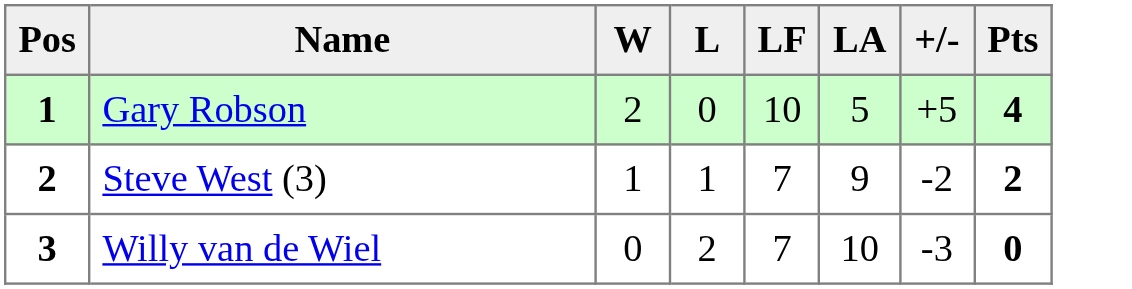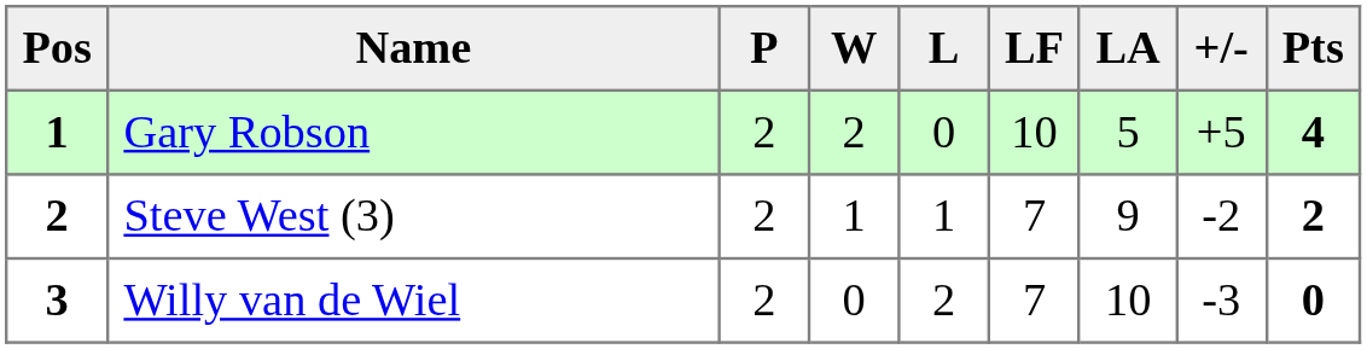+ column: P | 2 | 2 | 2
